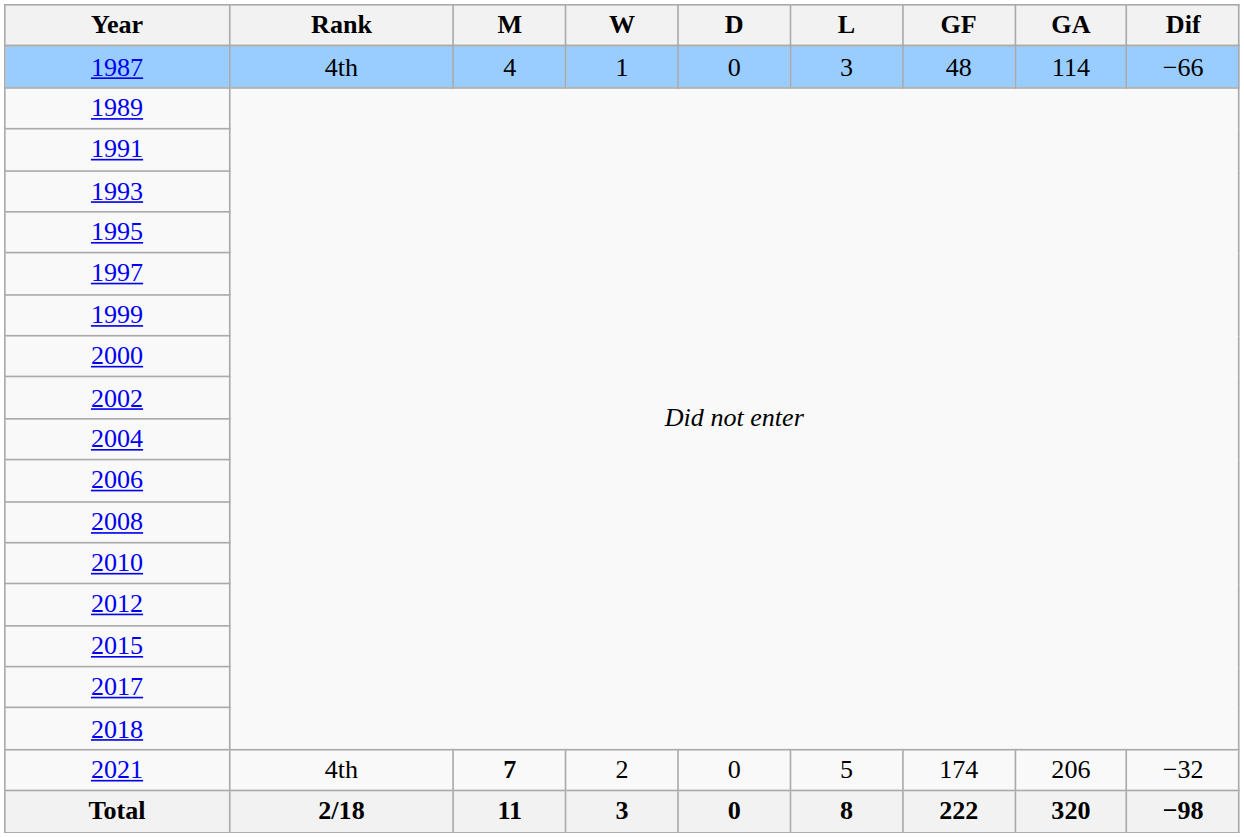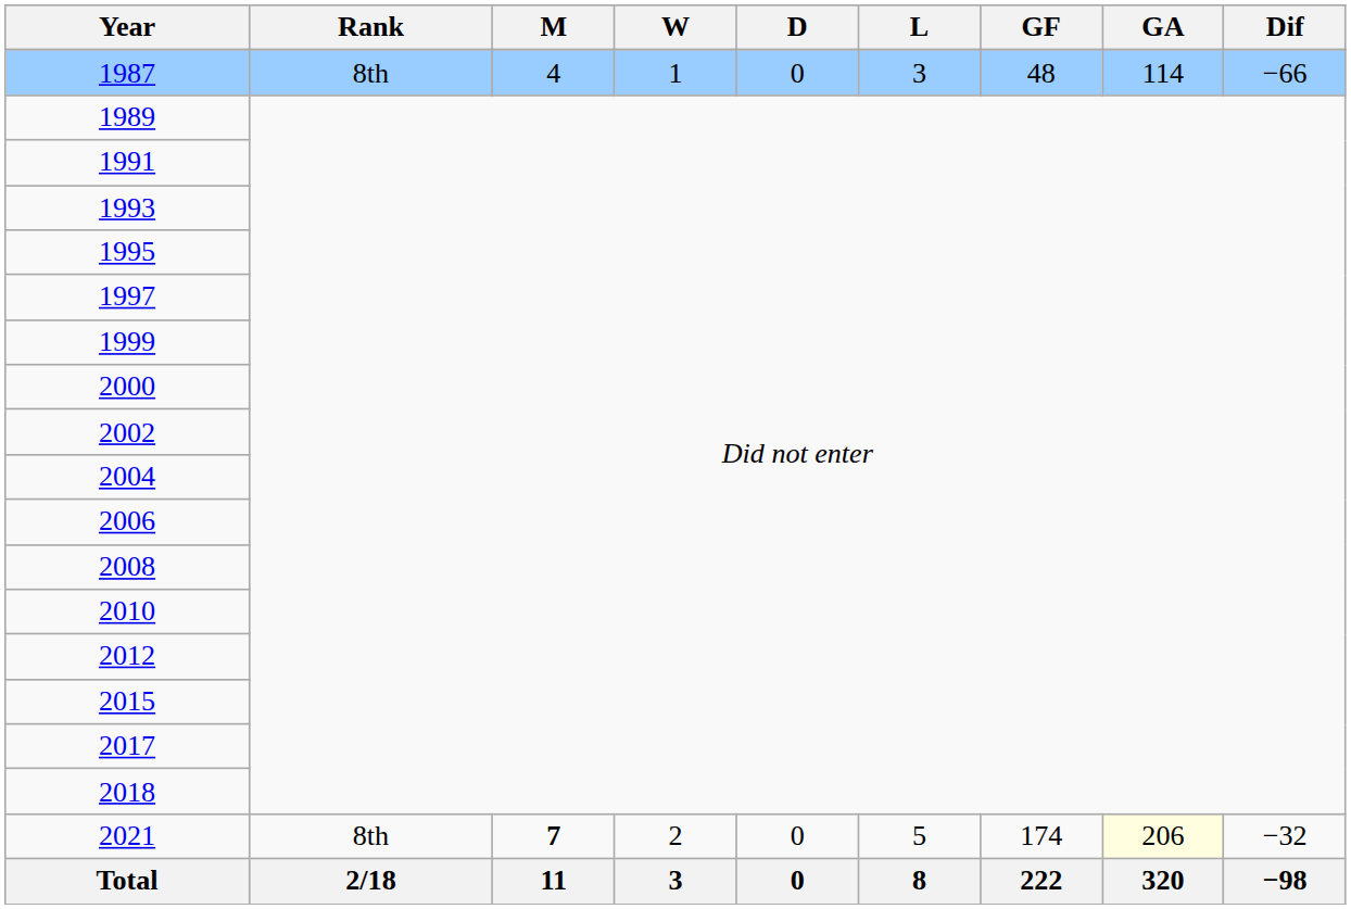1987 | Rank: 4th -> 8th
2021 | Rank: 4th -> 8th
2021 | GA: no background -> lightyellow background
